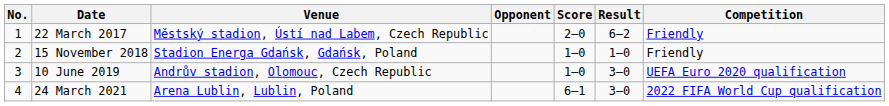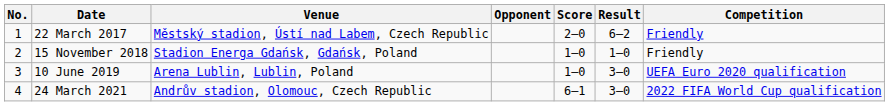10 June 2019 | Venue: Andrův stadion, Olomouc, Czech Republic -> Arena Lublin, Lublin, Poland
24 March 2021 | Venue: Arena Lublin, Lublin, Poland -> Andrův stadion, Olomouc, Czech Republic
